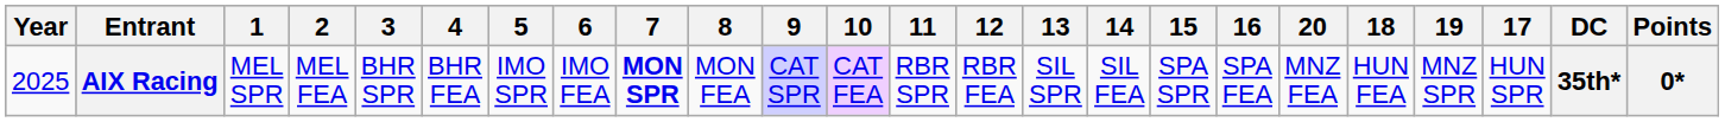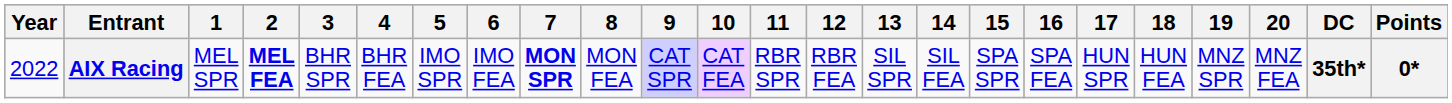columns swapped: 17 <-> 20
AIX Racing | Year: 2025 -> 2022
AIX Racing | 2: normal -> bold
